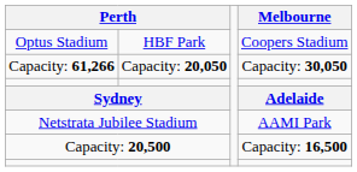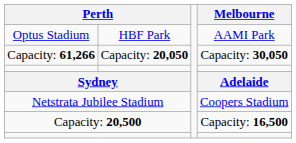Optus Stadium | Melbourne: Coopers Stadium -> AAMI Park
Netstrata Jubilee Stadium | Melbourne: AAMI Park -> Coopers Stadium
